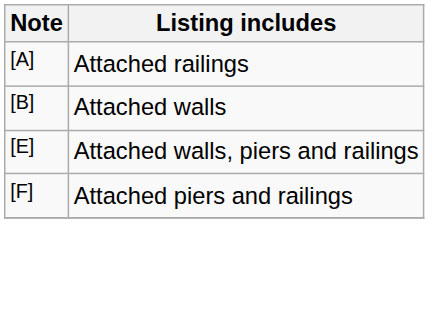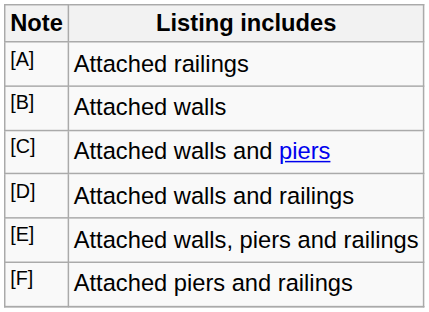+ row: [C] | Attached walls and piers
+ row: [D] | Attached walls and railings
